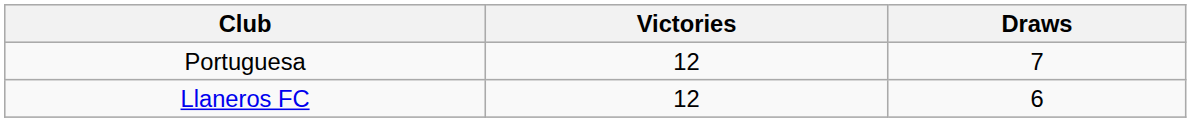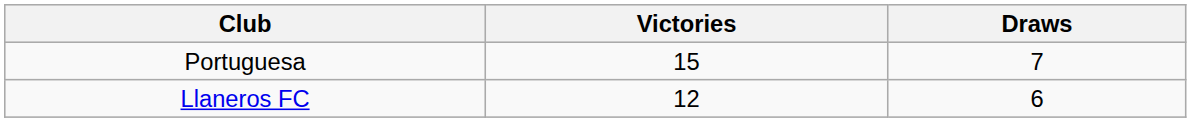Portuguesa | Victories: 12 -> 15
